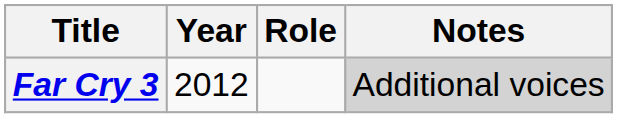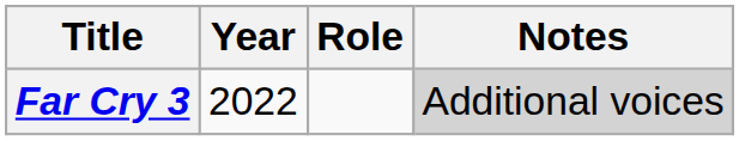Far Cry 3 | Year: 2012 -> 2022
